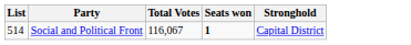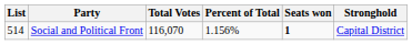+ column: Percent of Total | 1.156%
Social and Political Front | Total Votes: 116,067 -> 116,070
